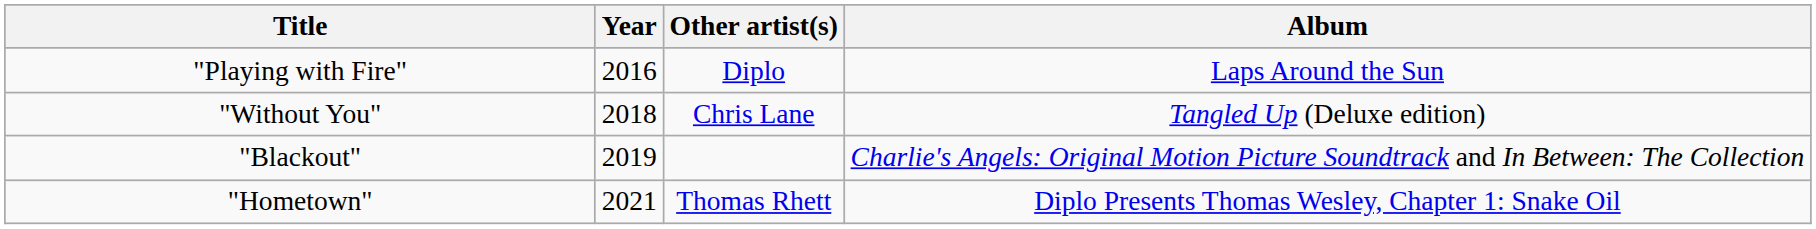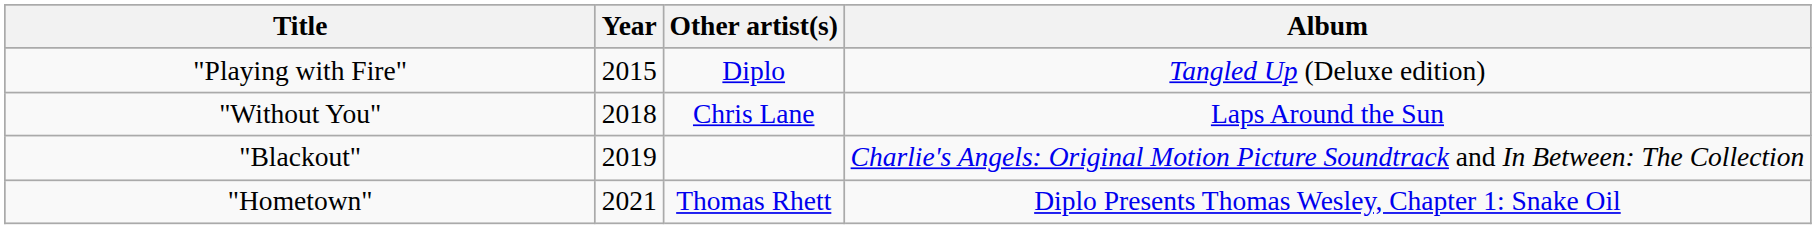"Playing with Fire" | Year: 2016 -> 2015
"Playing with Fire" | Album: Laps Around the Sun -> Tangled Up (Deluxe edition)
"Without You" | Album: Tangled Up (Deluxe edition) -> Laps Around the Sun
